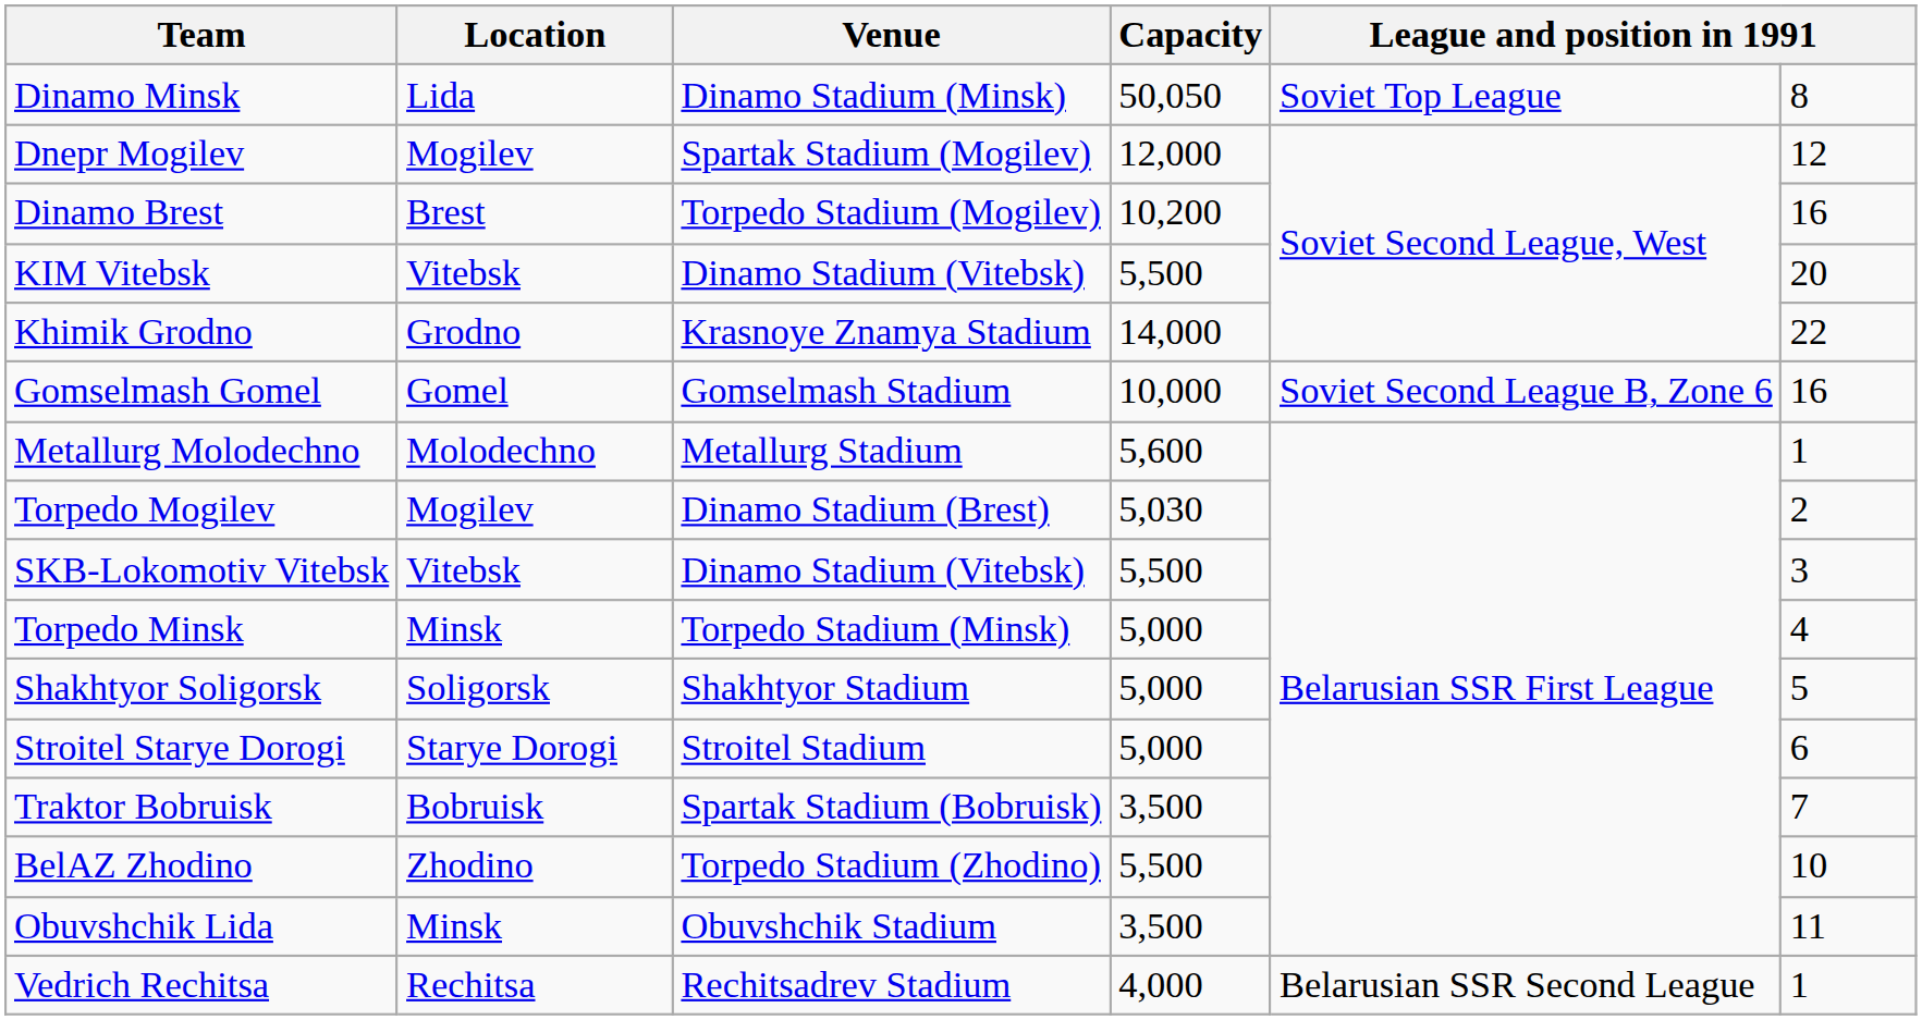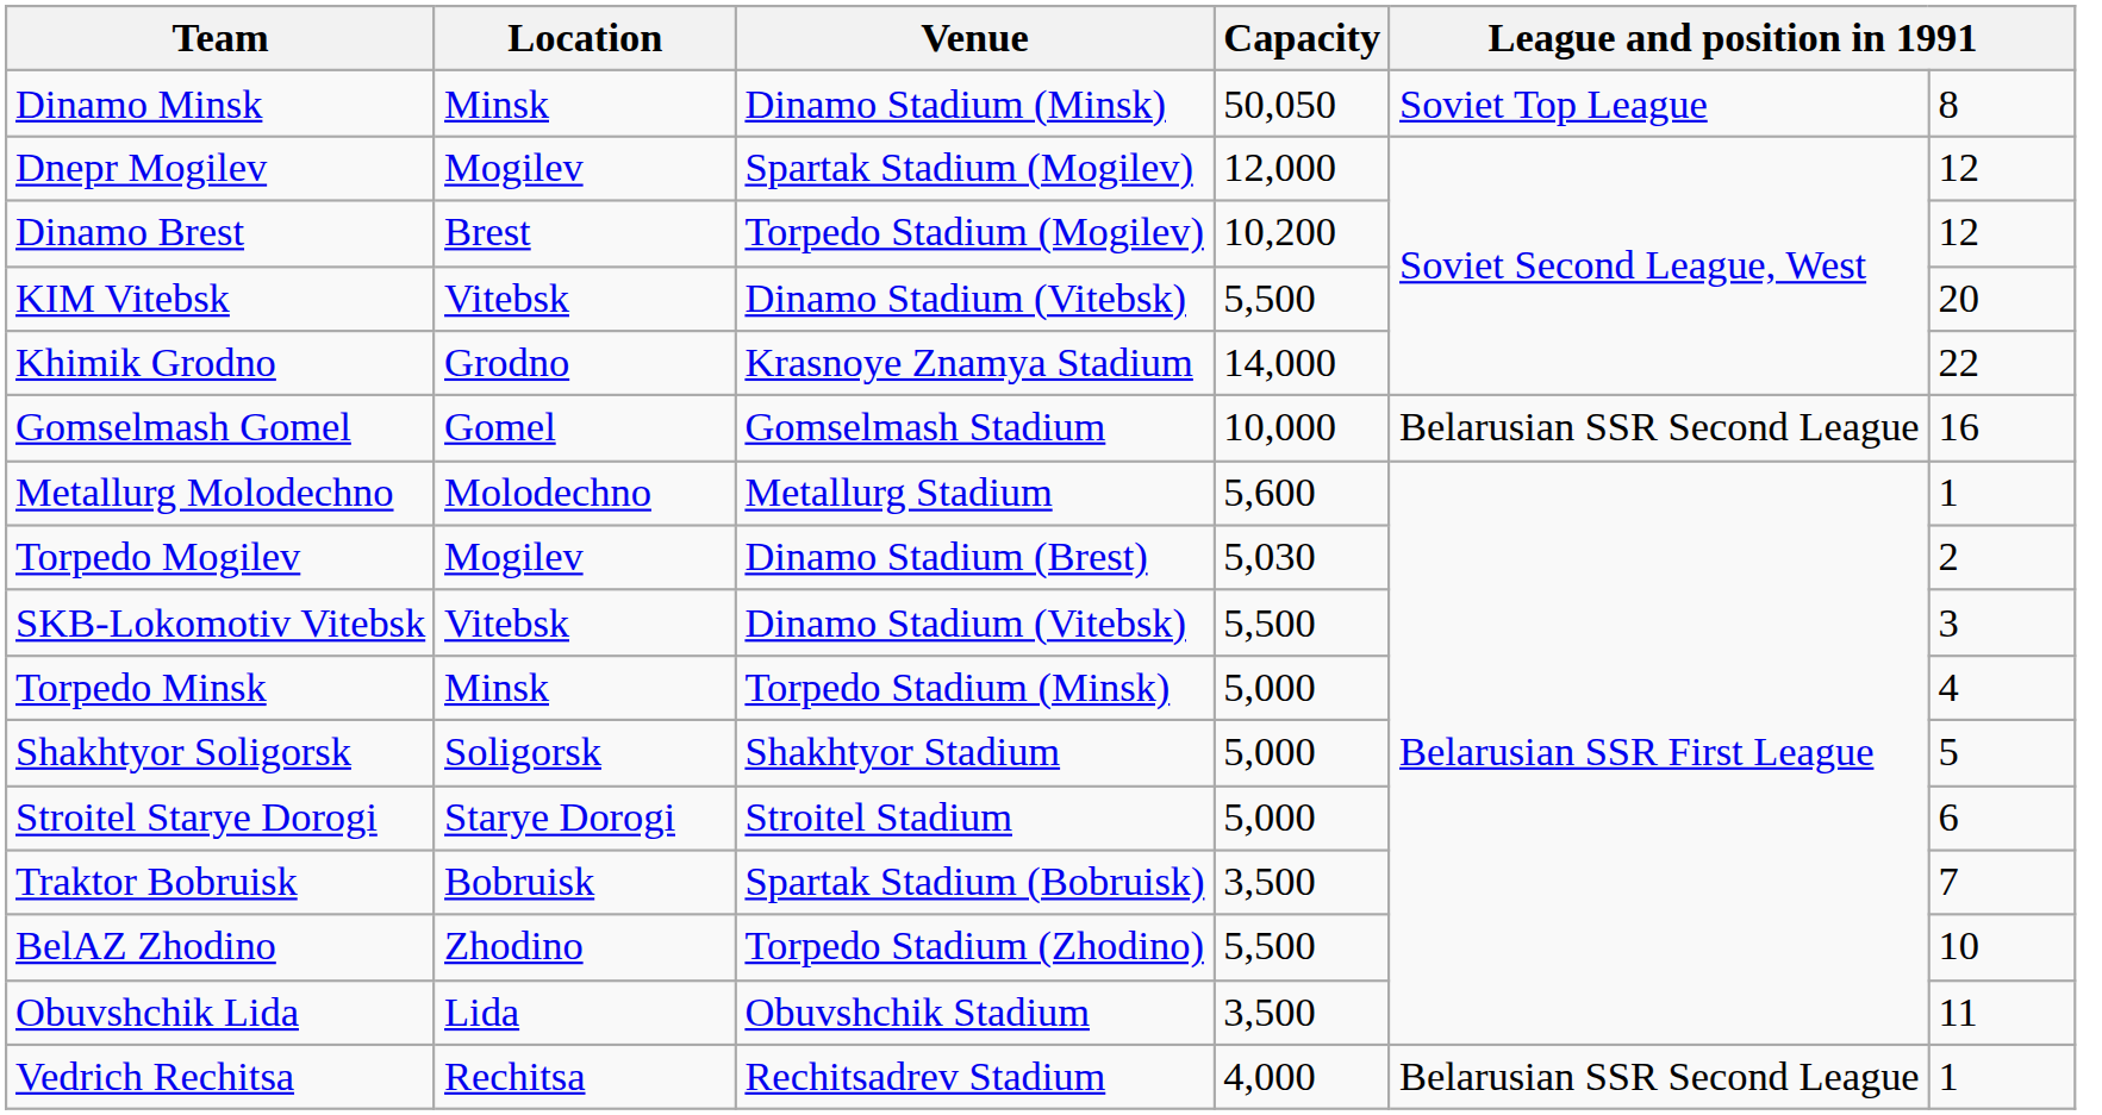Dinamo Minsk | Location: Lida -> Minsk
Dinamo Brest | column 6: 16 -> 12
Gomselmash Gomel | column 5: Soviet Second League B, Zone 6 -> Belarusian SSR Second League
Obuvshchik Lida | Location: Minsk -> Lida
